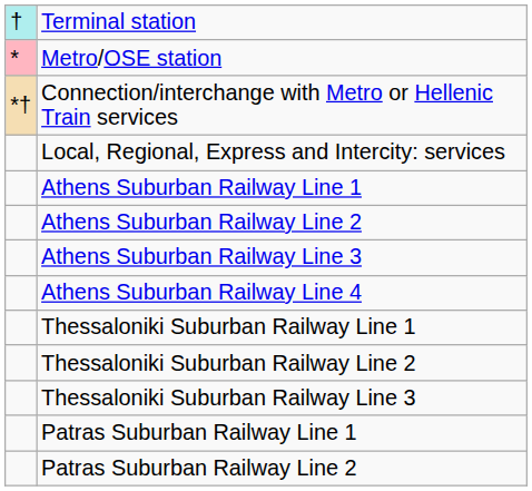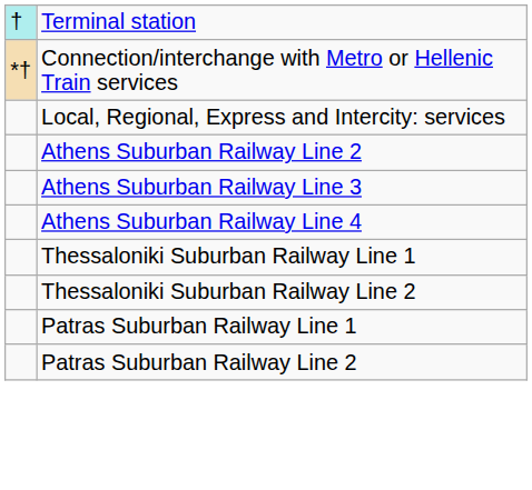- row: * | Metro/OSE station
- row: Athens Suburban Railway Line 1
- row: Thessaloniki Suburban Railway Line 3
